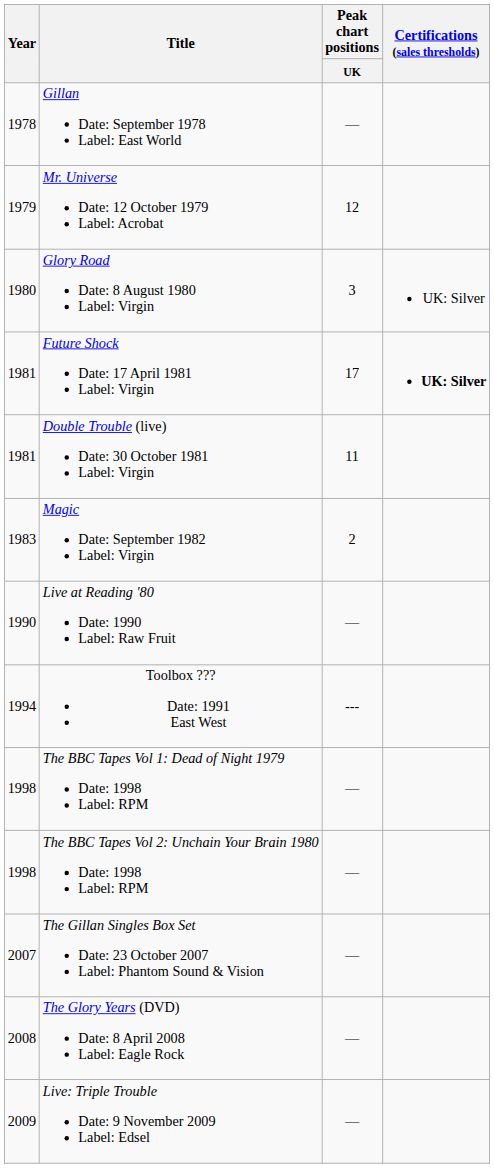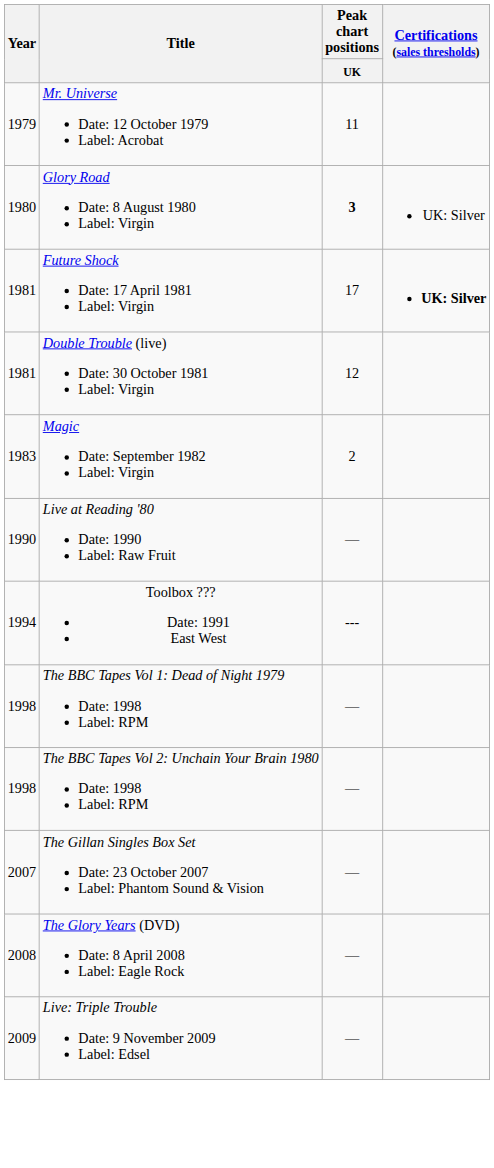- row: 1978 | Gillan Date: September 1978 Label: East World | —
Mr. Universe Date: 12 October 1979 Label: Acrobat | Peak chart positions / UK: 12 -> 11
Glory Road Date: 8 August 1980 Label: Virgin | Peak chart positions / UK: normal -> bold
Double Trouble (live) Date: 30 October 1981 Label: Virgin | Peak chart positions / UK: 11 -> 12
